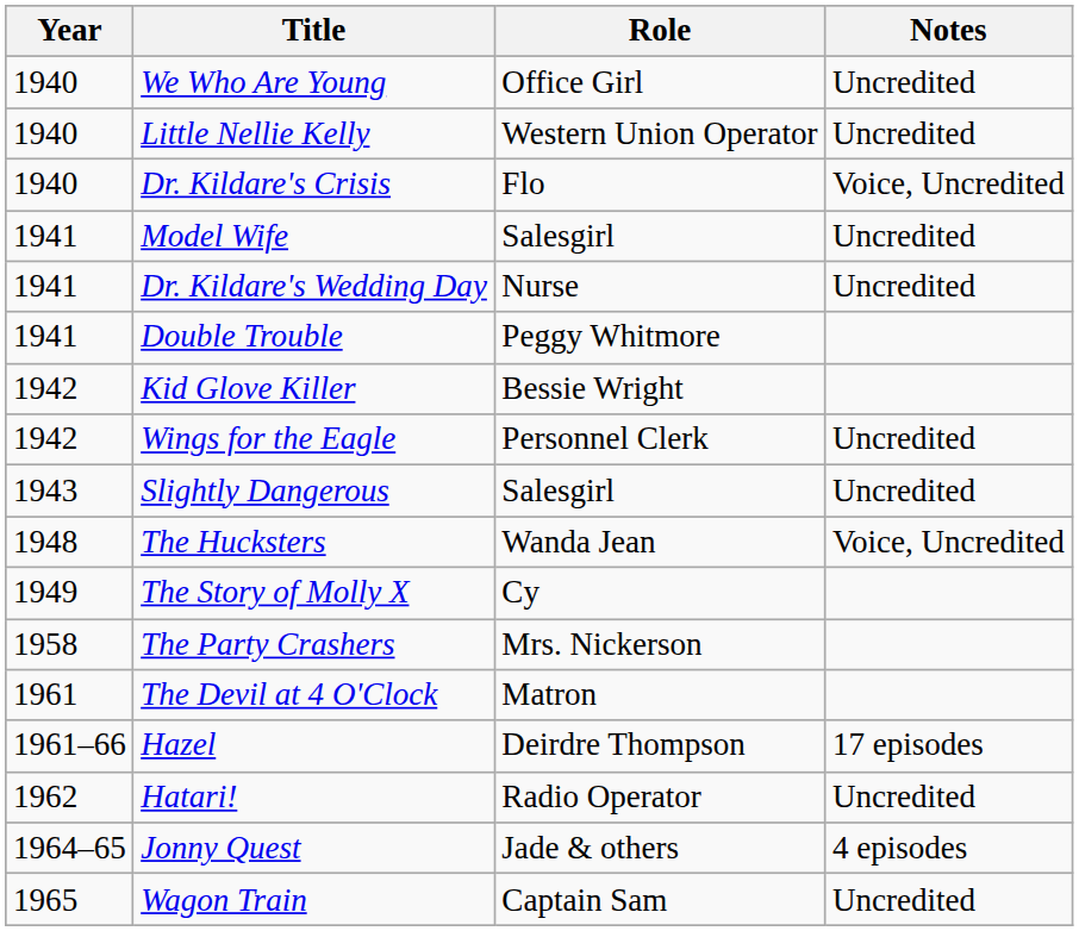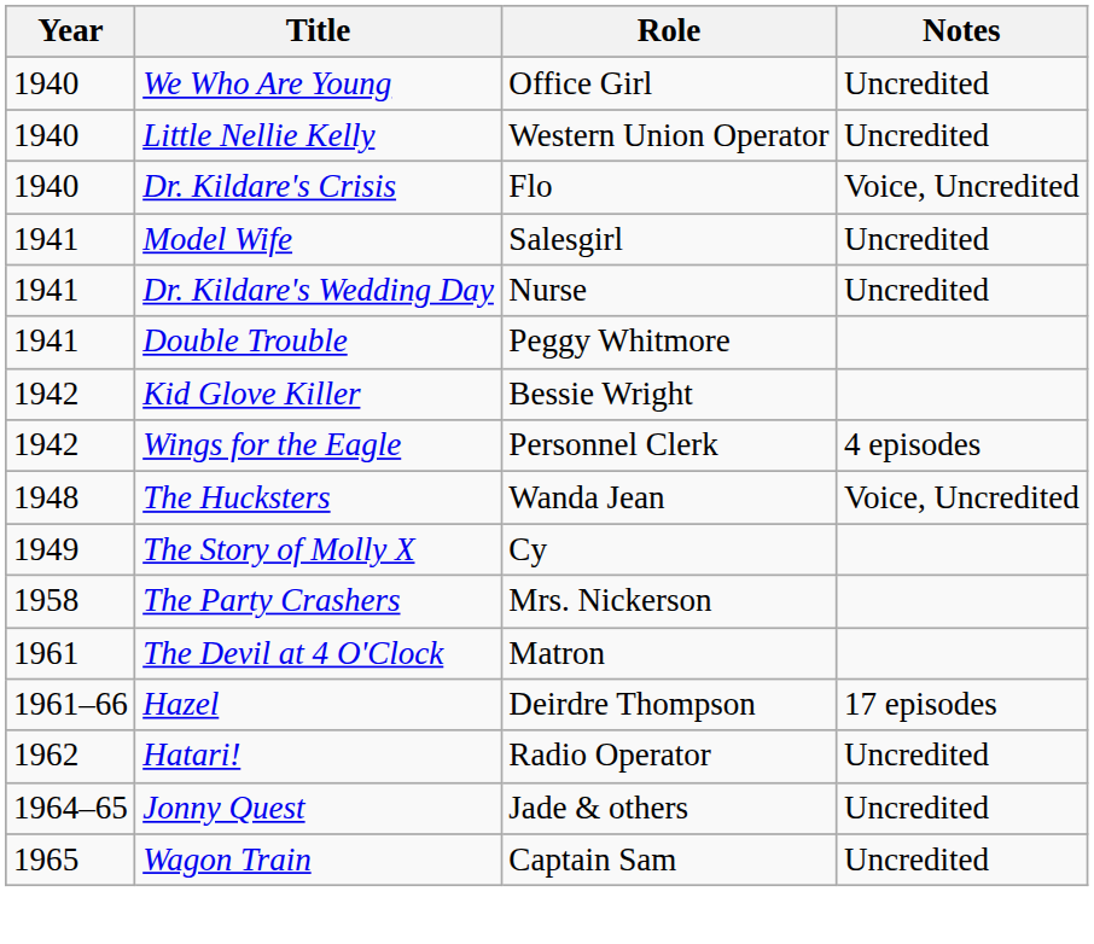Wings for the Eagle | Notes: Uncredited -> 4 episodes
- row: 1943 | Slightly Dangerous | Salesgirl | Uncredited
Jonny Quest | Notes: 4 episodes -> Uncredited
